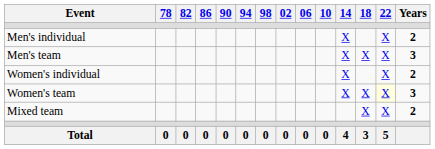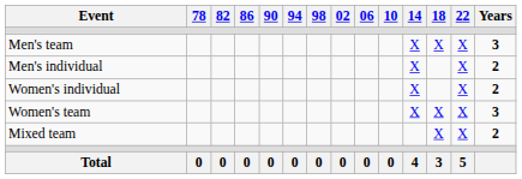rows swapped: Men's individual <-> Men's team
Women's team | 22: lightyellow background -> no background
